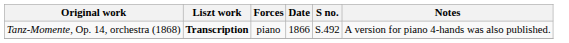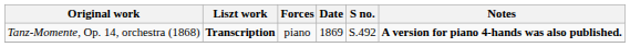Tanz-Momente, Op. 14, orchestra (1868) | Date: 1866 -> 1869
Tanz-Momente, Op. 14, orchestra (1868) | Notes: normal -> bold
